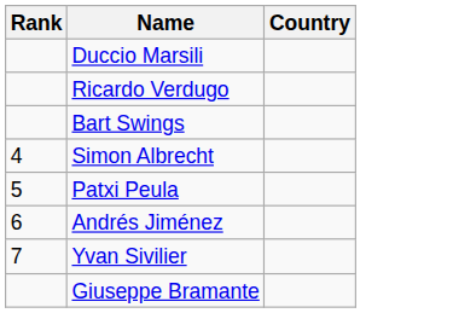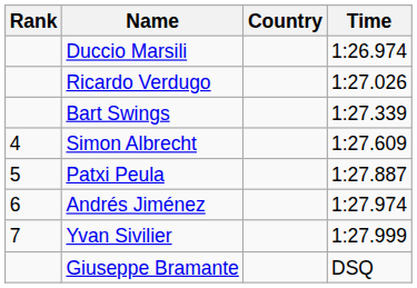+ column: Time | 1:26.974 | 1:27.026 | 1:27.339 | 1:27.609 | 1:27.887 | 1:27.974 | 1:27.999 | DSQ
